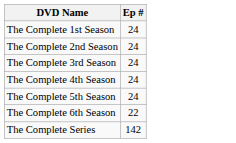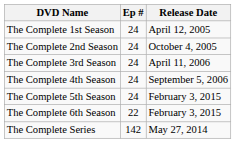+ column: Release Date | April 12, 2005 | October 4, 2005 | April 11, 2006 | September 5, 2006 | February 3, 2015 | February 3, 2015 | May 27, 2014
